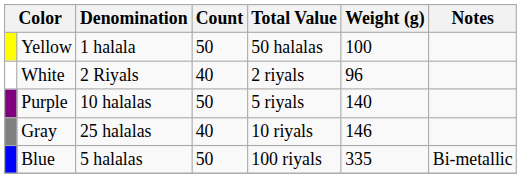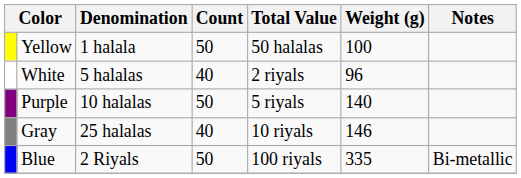White | Denomination: 2 Riyals -> 5 halalas
Blue | Denomination: 5 halalas -> 2 Riyals
